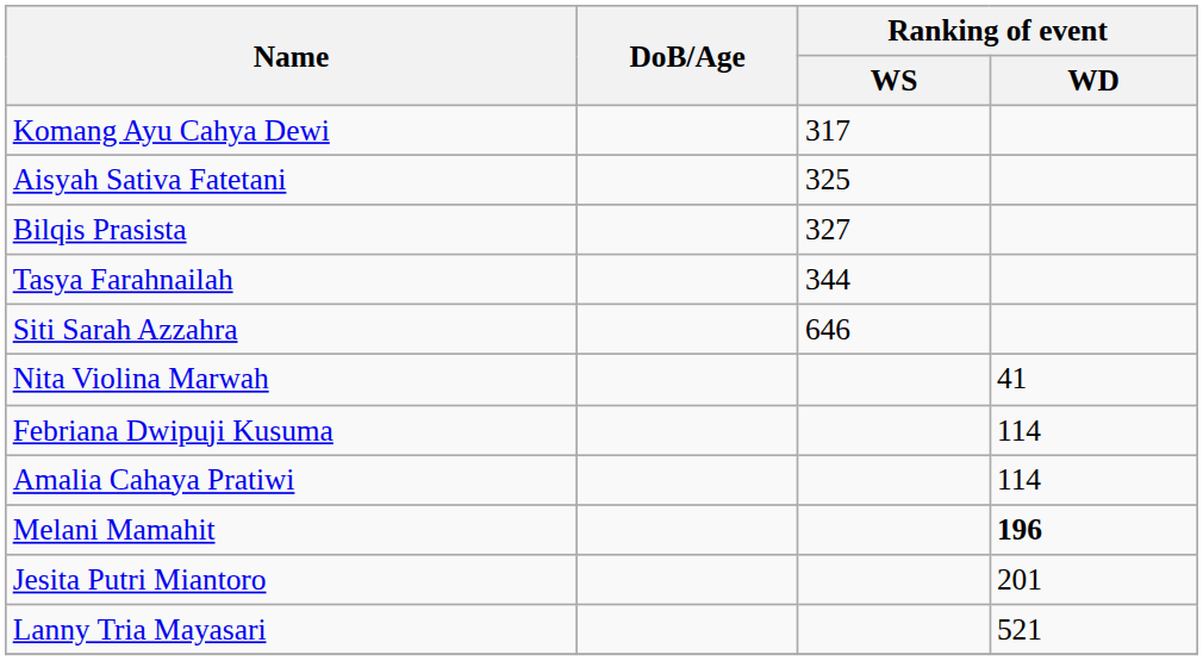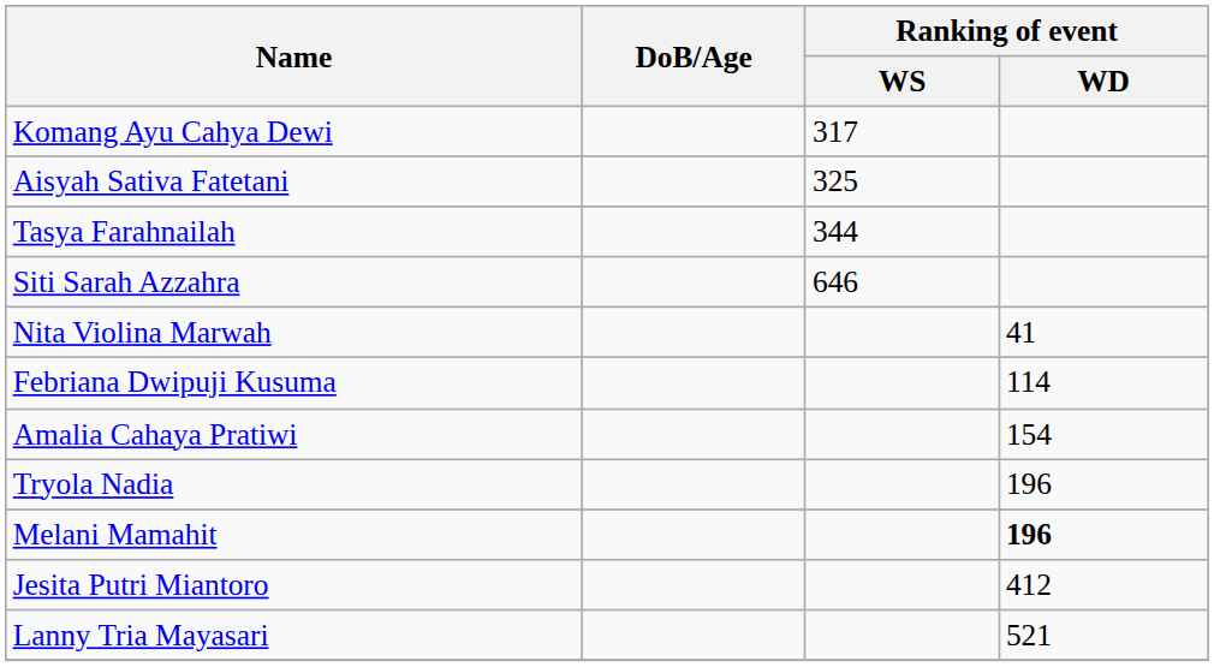- row: Bilqis Prasista | 327
Amalia Cahaya Pratiwi | Ranking of event / WD: 114 -> 154
+ row: Tryola Nadia | 196
Jesita Putri Miantoro | Ranking of event / WD: 201 -> 412
